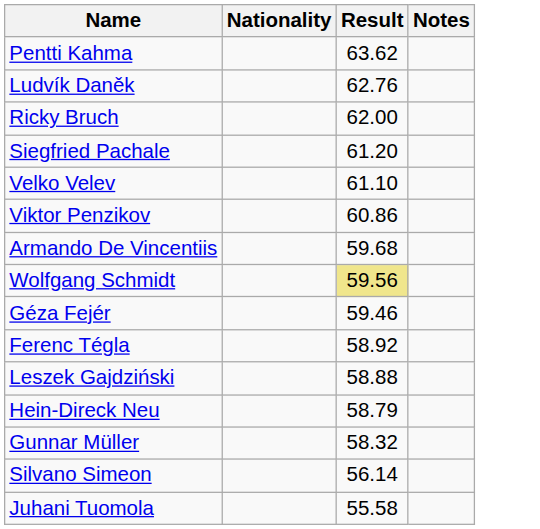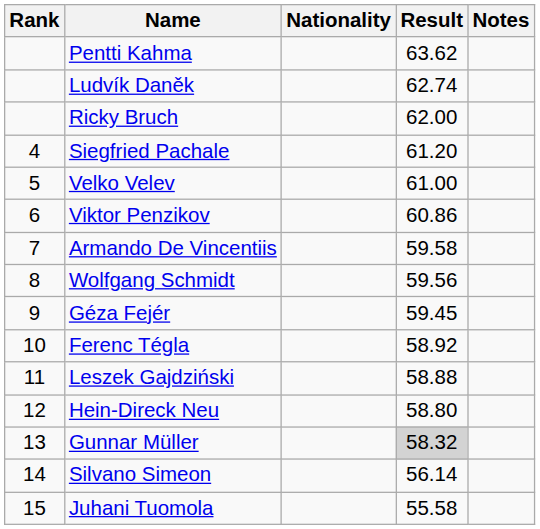+ column: Rank | 4 | 5 | 6 | 7 | 8 | 9 | 10 | 11 | 12 | 13 | 14 | 15
Ludvík Daněk | Result: 62.76 -> 62.74
Velko Velev | Result: 61.10 -> 61.00
Armando De Vincentiis | Result: 59.68 -> 59.58
Wolfgang Schmidt | Result: khaki background -> no background
Géza Fejér | Result: 59.46 -> 59.45
Hein-Direck Neu | Result: 58.79 -> 58.80
Gunnar Müller | Result: no background -> lightgrey background
